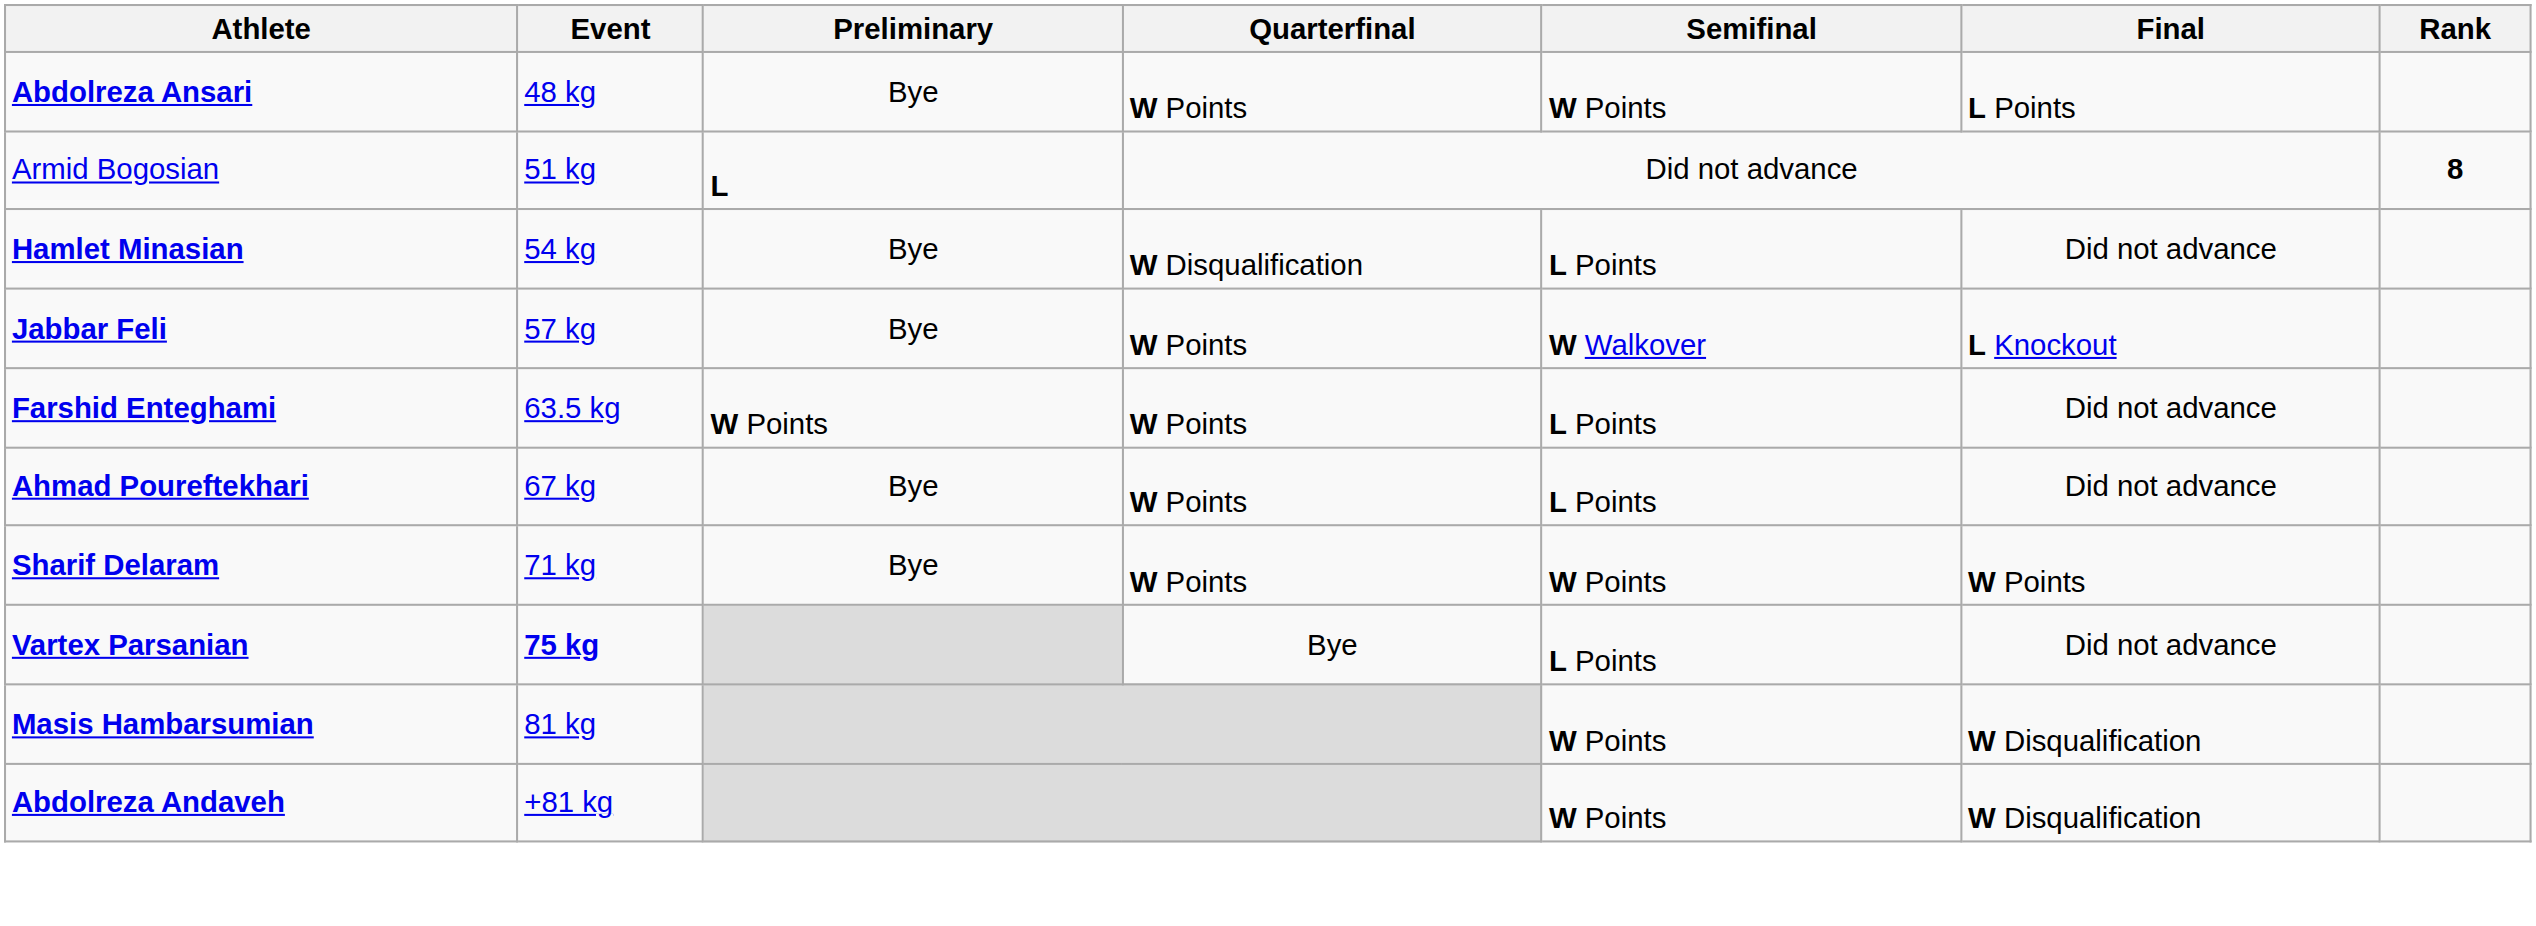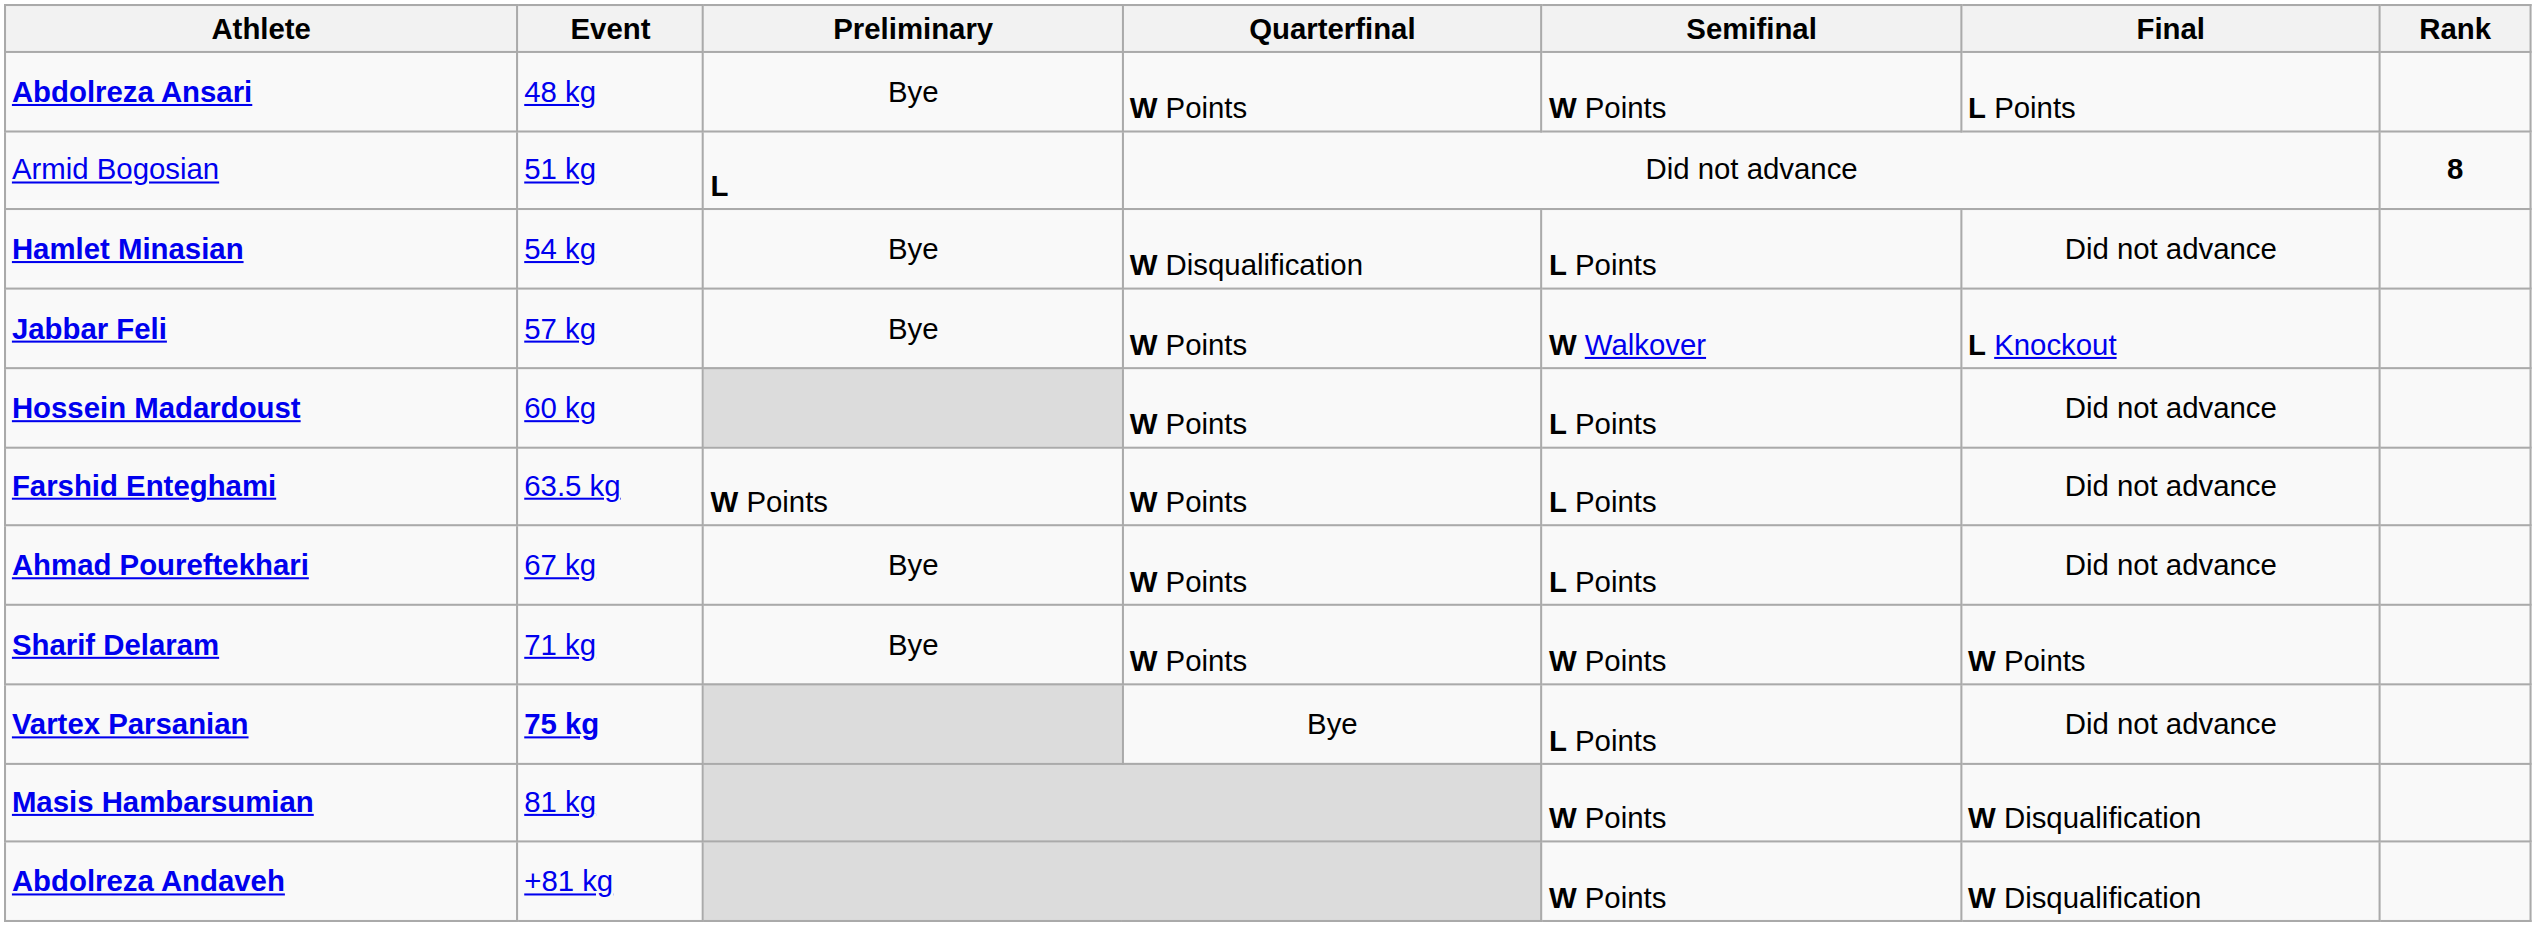+ row: Hossein Madardoust | 60 kg | W Points | L Points | Did not advance
